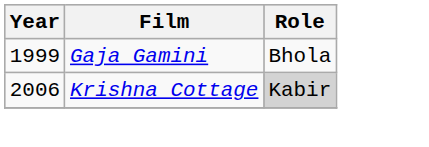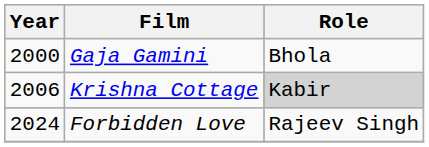Gaja Gamini | Year: 1999 -> 2000
+ row: 2024 | Forbidden Love | Rajeev Singh
